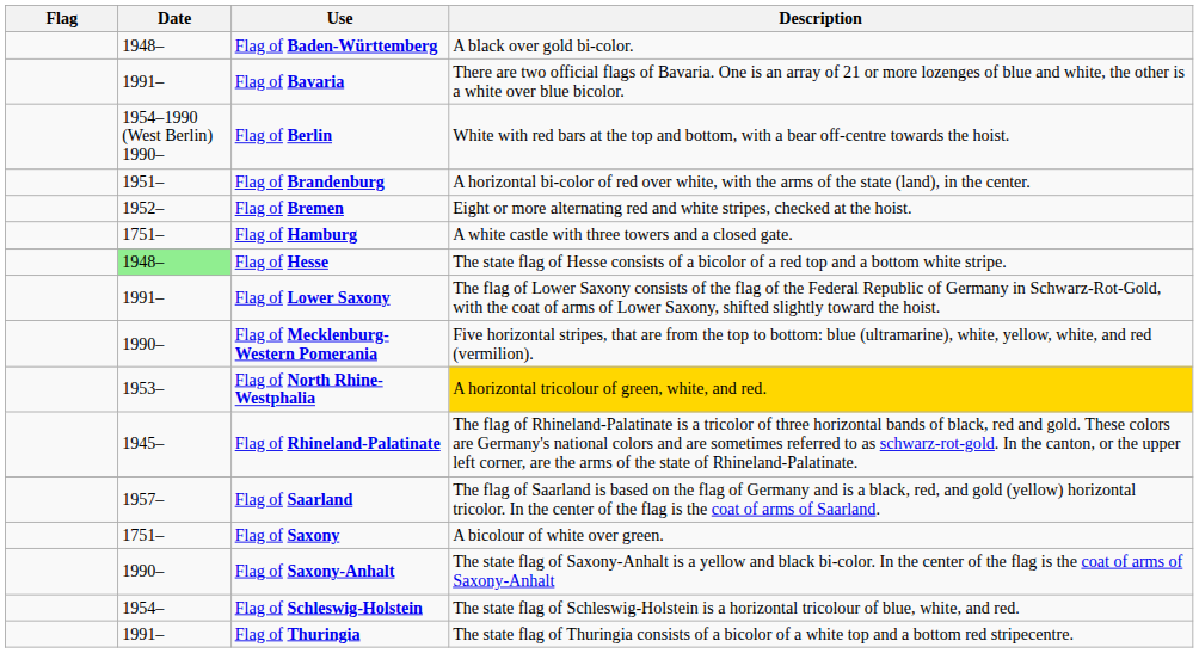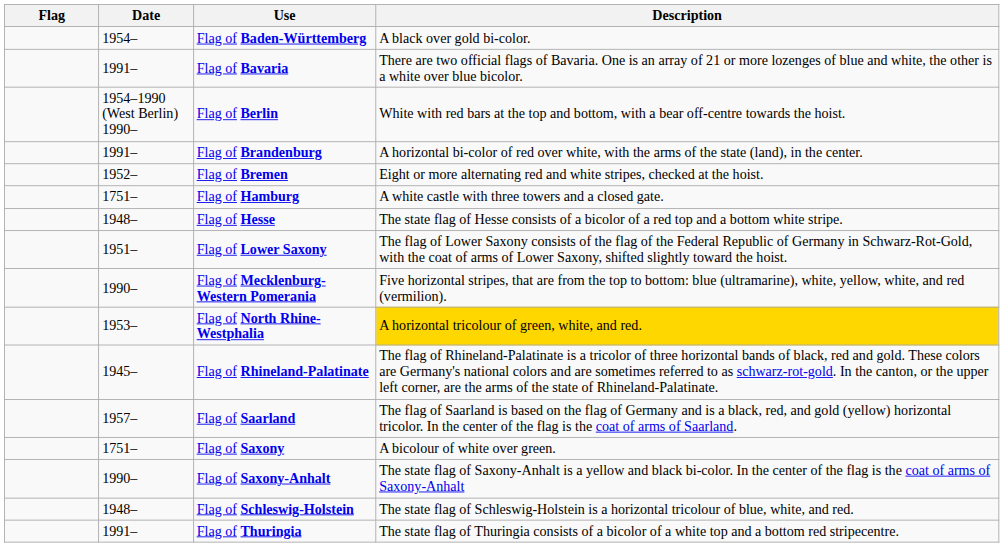Flag of Baden-Württemberg | Date: 1948– -> 1954–
Flag of Brandenburg | Date: 1951– -> 1991–
Flag of Hesse | Date: lightgreen background -> no background
Flag of Lower Saxony | Date: 1991– -> 1951–
Flag of Schleswig-Holstein | Date: 1954– -> 1948–
